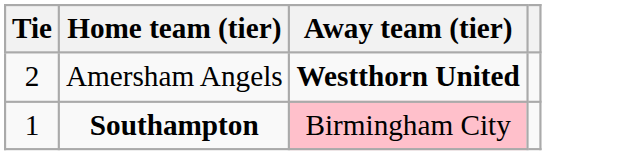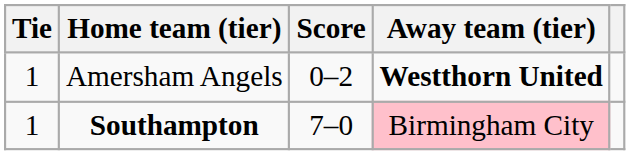+ column: Score | 0–2 | 7–0
Amersham Angels | Tie: 2 -> 1
